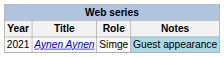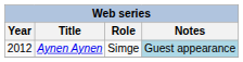Aynen Aynen | Year: 2021 -> 2012
